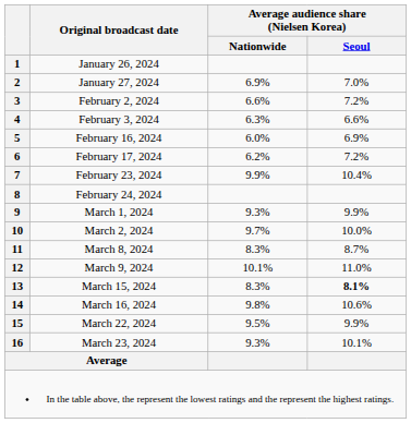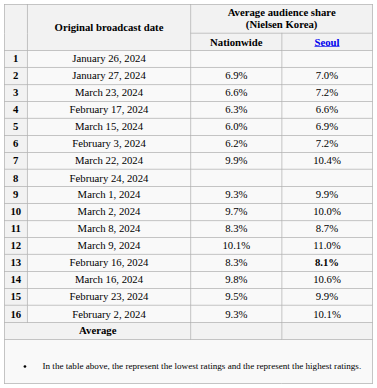3 | Original broadcast date: February 2, 2024 -> March 23, 2024
4 | Original broadcast date: February 3, 2024 -> February 17, 2024
5 | Original broadcast date: February 16, 2024 -> March 15, 2024
6 | Original broadcast date: February 17, 2024 -> February 3, 2024
7 | Original broadcast date: February 23, 2024 -> March 22, 2024
13 | Original broadcast date: March 15, 2024 -> February 16, 2024
15 | Original broadcast date: March 22, 2024 -> February 23, 2024
16 | Original broadcast date: March 23, 2024 -> February 2, 2024
